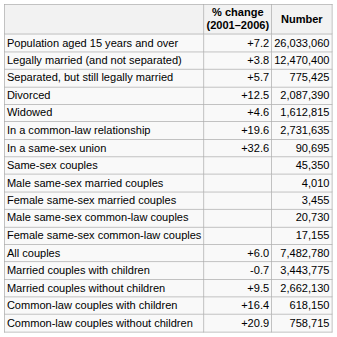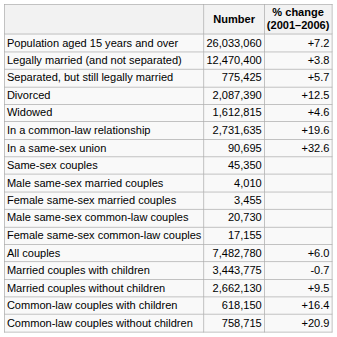columns swapped: Number <-> % change (2001–2006)
